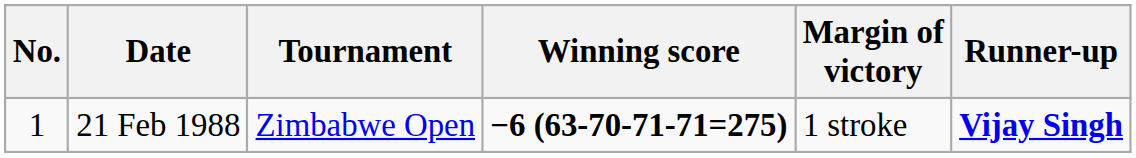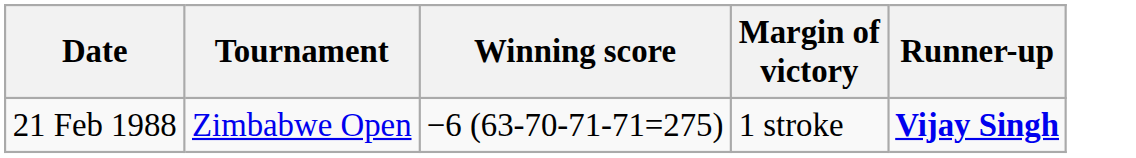- column: No. | 1
21 Feb 1988 | Winning score: bold -> normal
